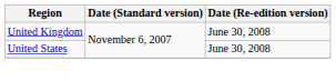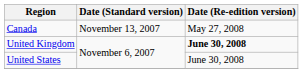+ row: Canada | November 13, 2007 | May 27, 2008
United Kingdom | Date (Re-edition version): normal -> bold
